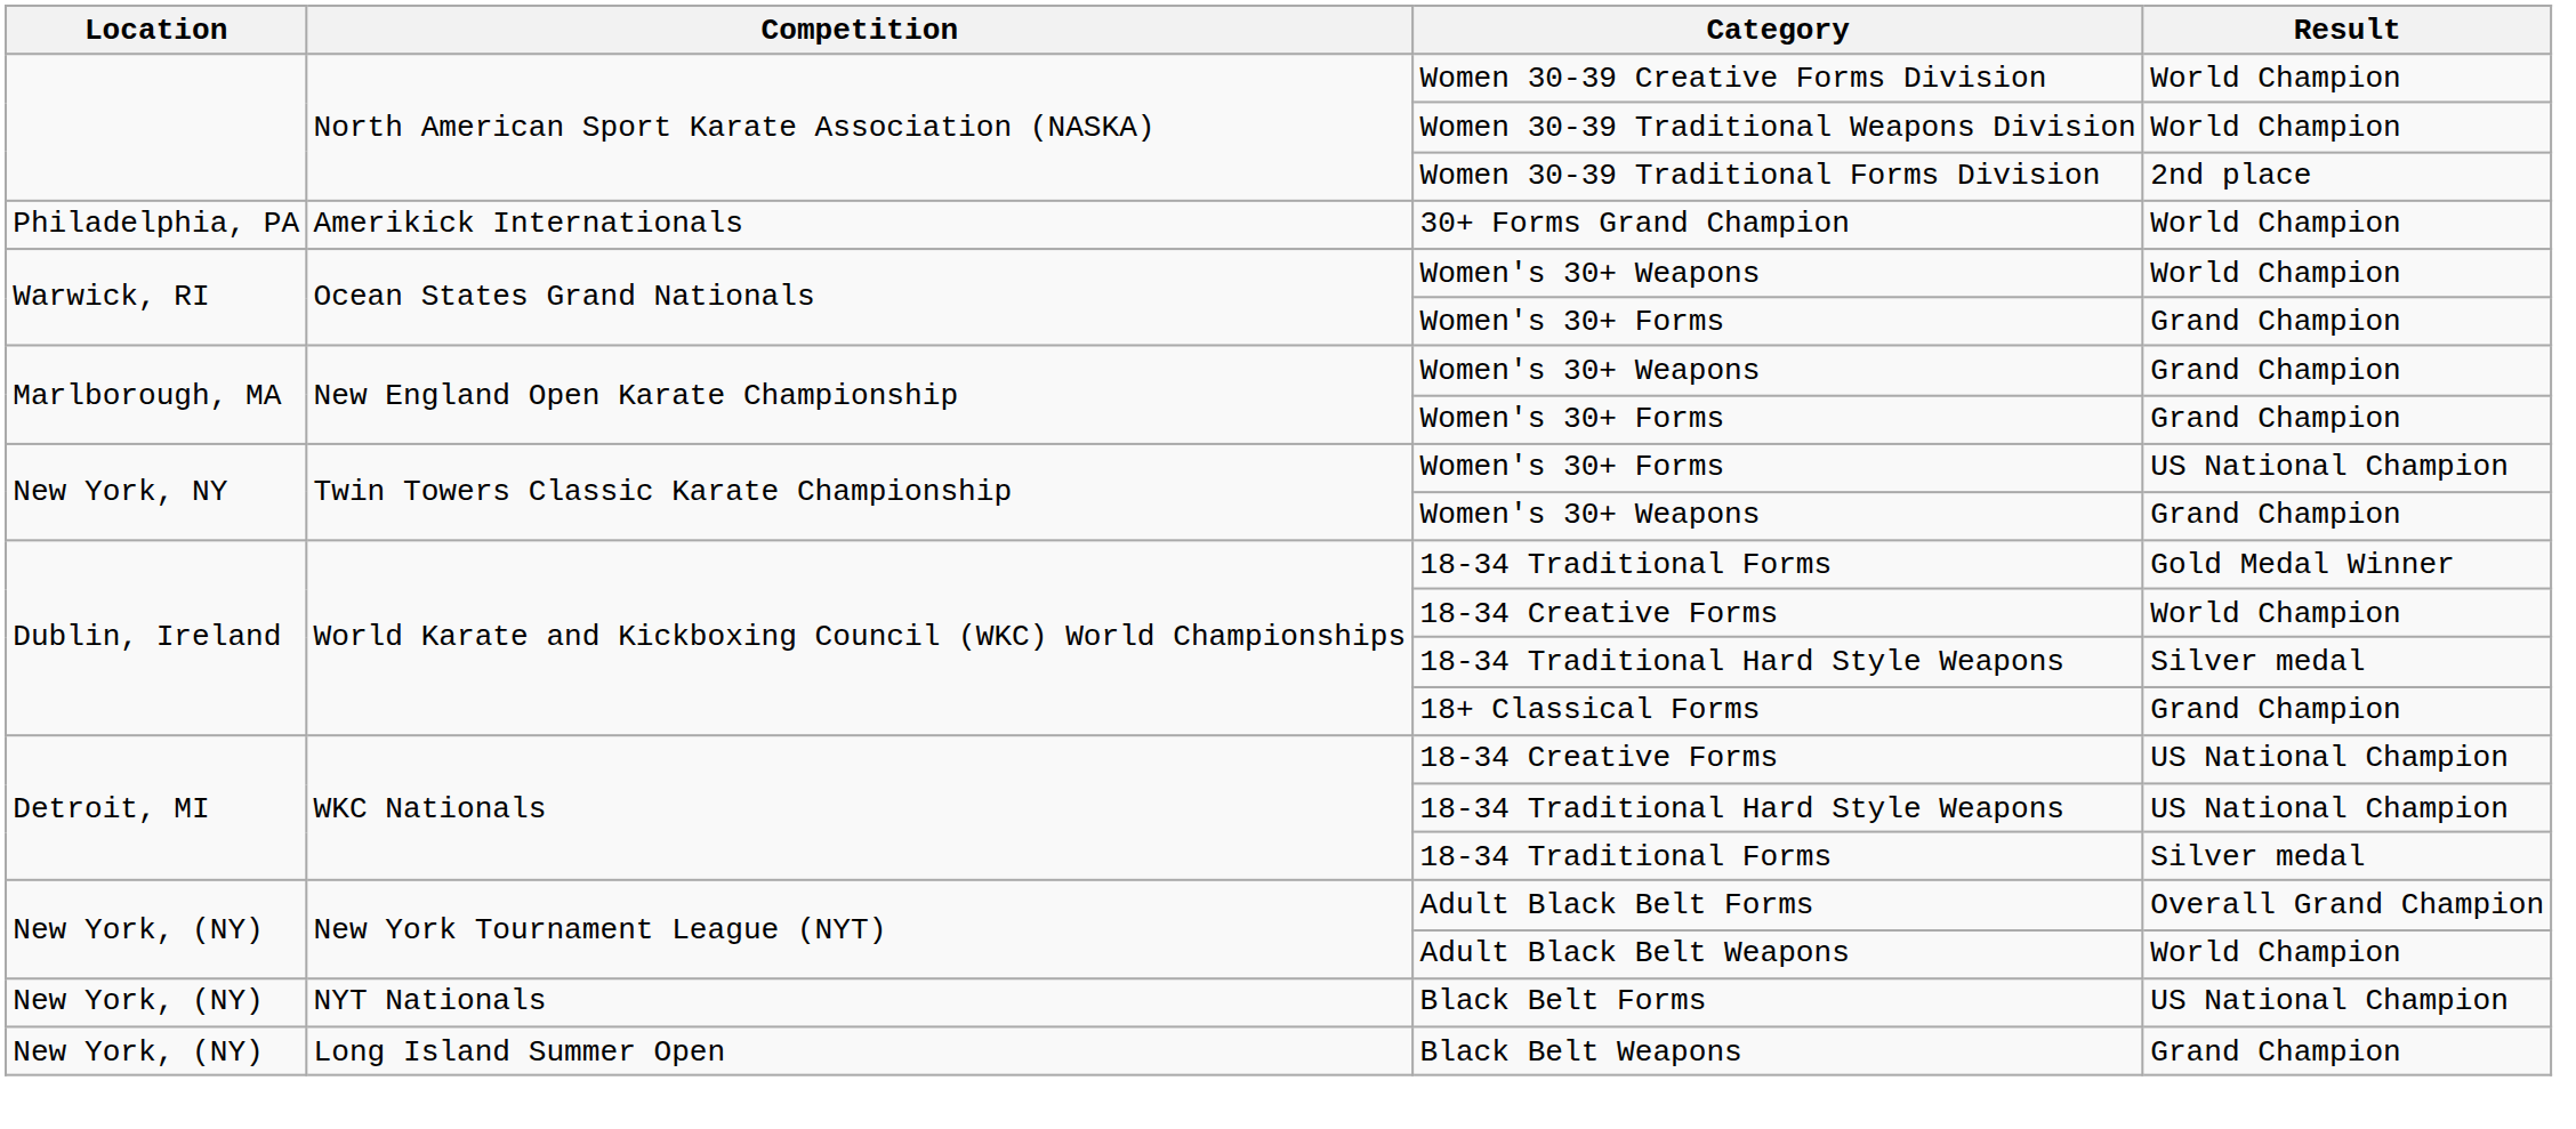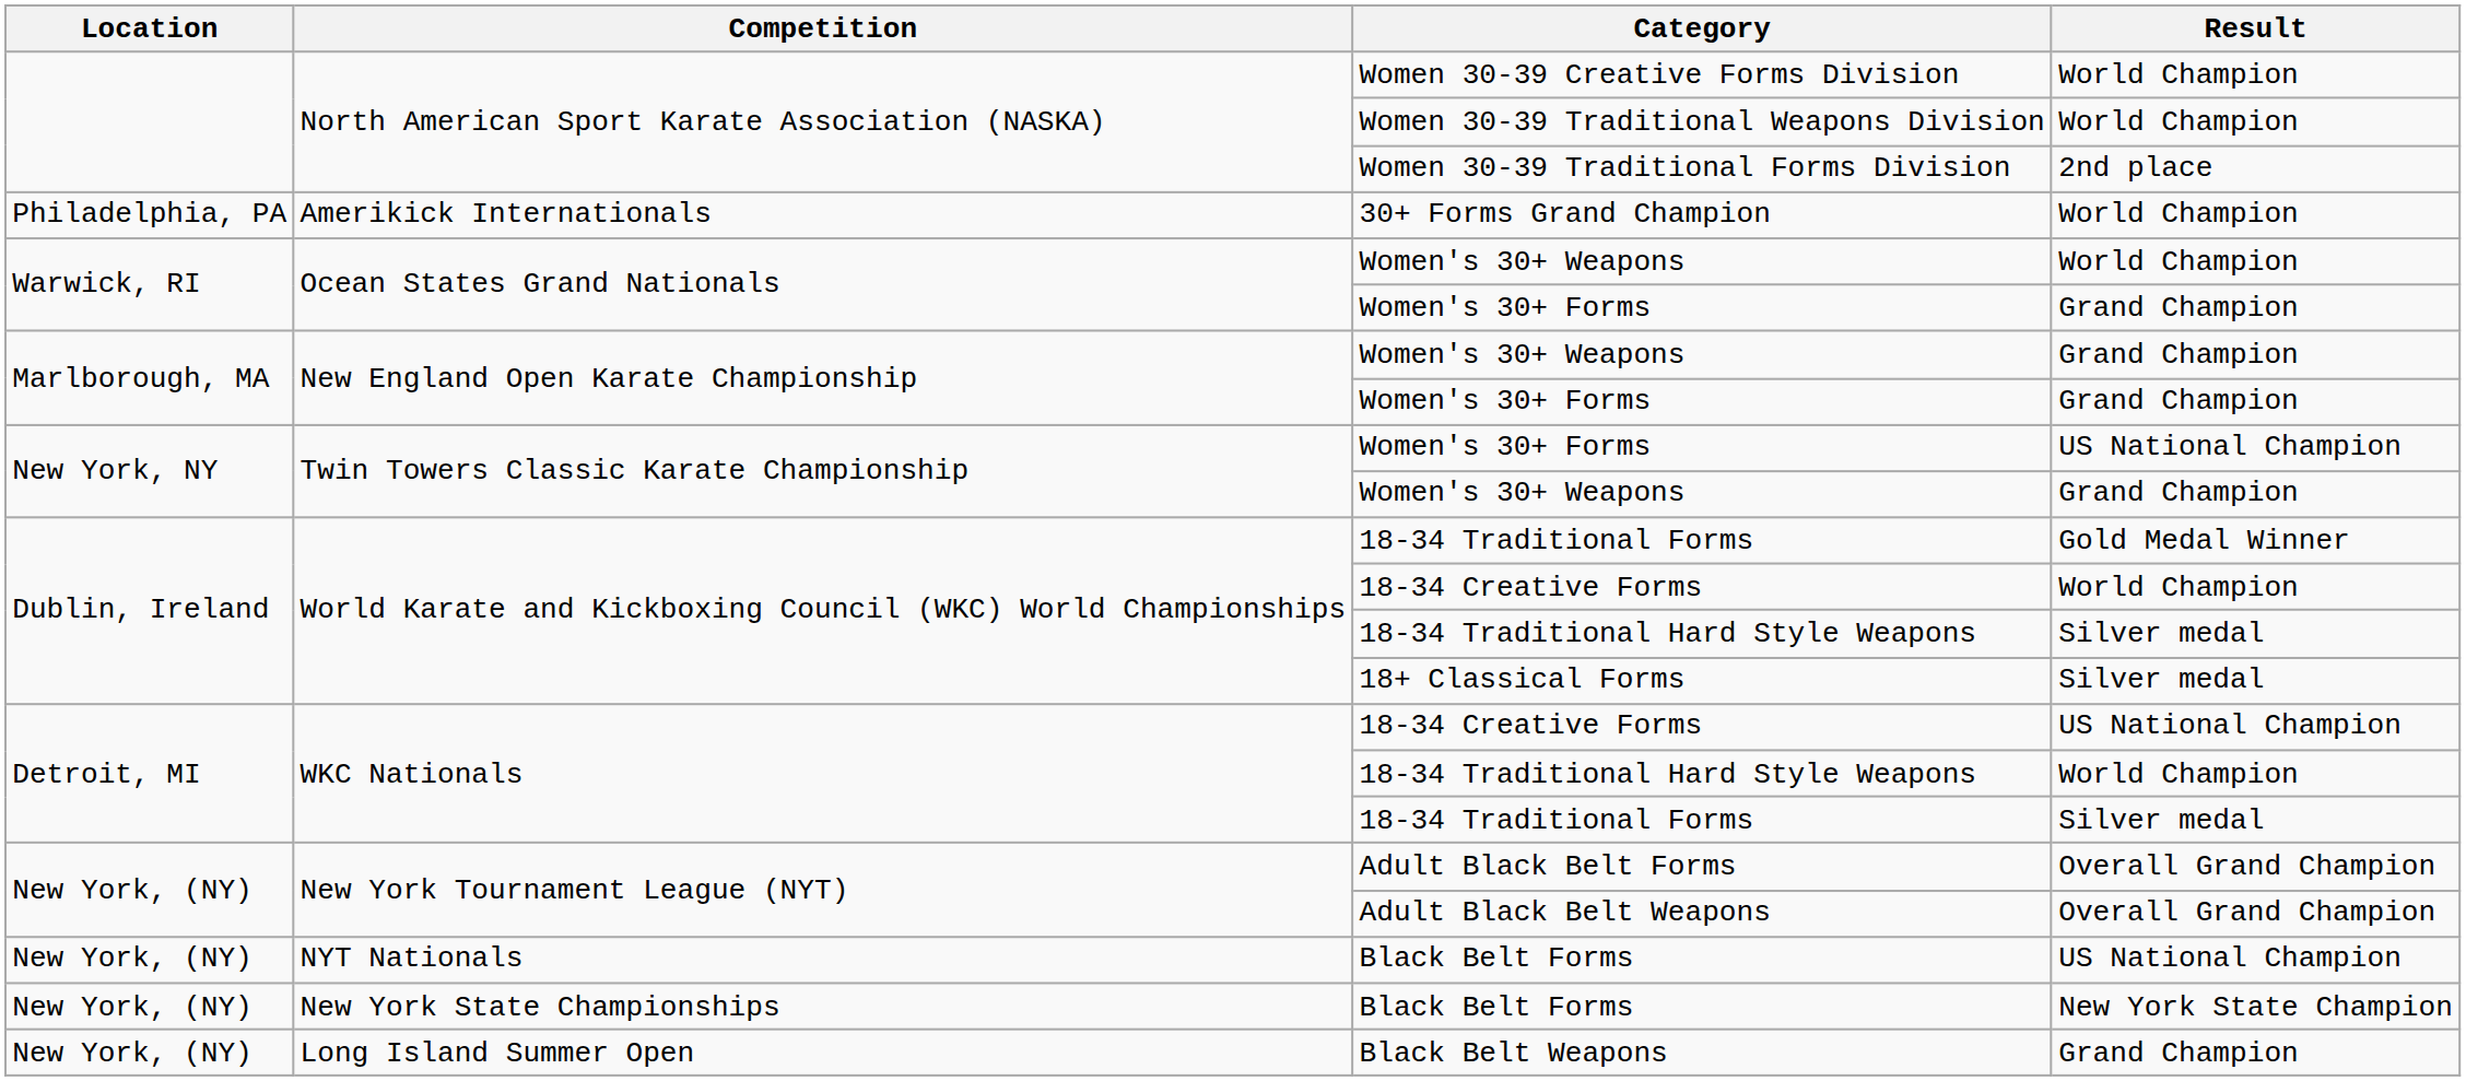18+ Classical Forms | Result: Grand Champion -> Silver medal
WKC Nationals / 18-34 Traditional Hard Style Weapons | Result: US National Champion -> World Champion
Adult Black Belt Weapons | Result: World Champion -> Overall Grand Champion
+ row: New York, (NY) | New York State Championships | Black Belt Forms | New York State Champion
